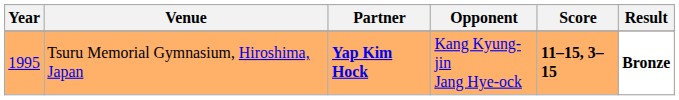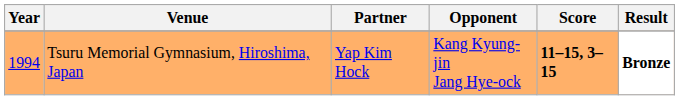Tsuru Memorial Gymnasium, Hiroshima, Japan | Year: 1995 -> 1994
Tsuru Memorial Gymnasium, Hiroshima, Japan | Partner: bold -> normal
